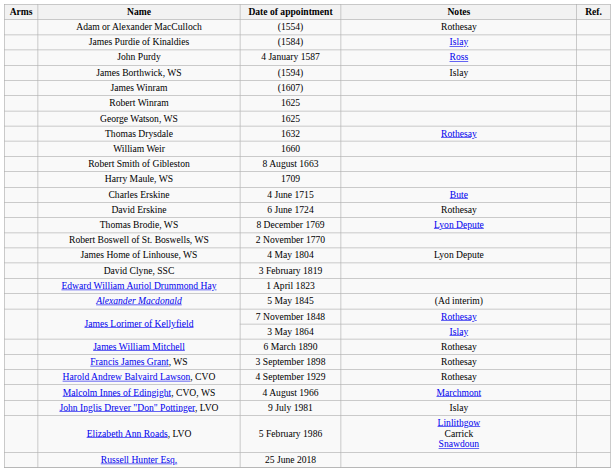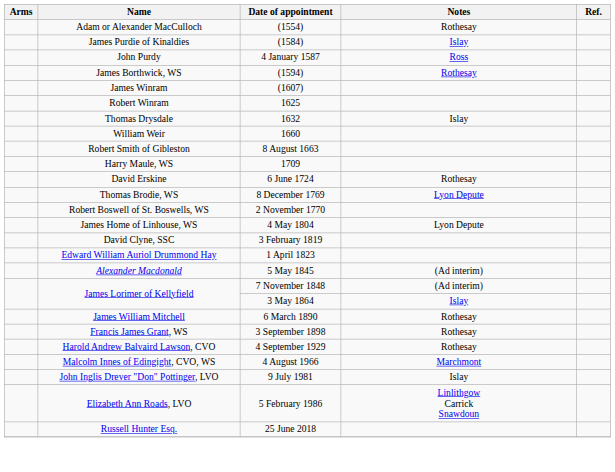James Borthwick, WS | Notes: Islay -> Rothesay
- row: George Watson, WS | 1625
Thomas Drysdale | Notes: Rothesay -> Islay
- row: Charles Erskine | 4 June 1715 | Bute
James Lorimer of Kellyfield / 7 November 1848 | Notes: Rothesay -> (Ad interim)
